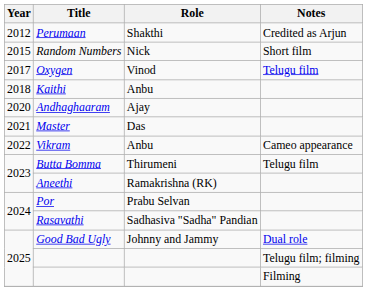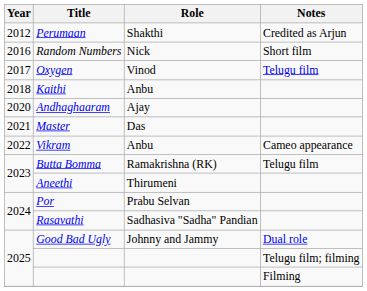Random Numbers | Year: 2015 -> 2016
Butta Bomma | Role: Thirumeni -> Ramakrishna (RK)
Aneethi | Role: Ramakrishna (RK) -> Thirumeni
